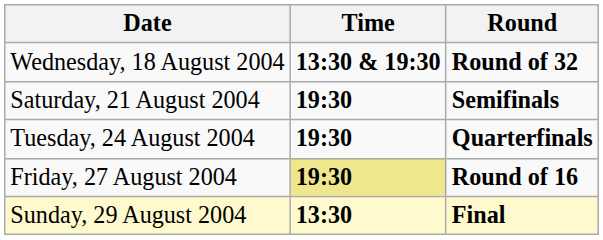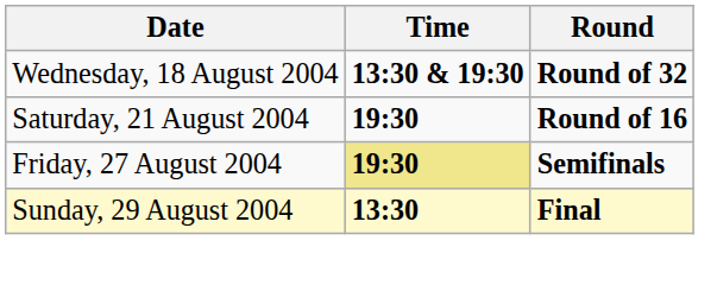Saturday, 21 August 2004 | Round: Semifinals -> Round of 16
- row: Tuesday, 24 August 2004 | 19:30 | Quarterfinals
Friday, 27 August 2004 | Round: Round of 16 -> Semifinals
